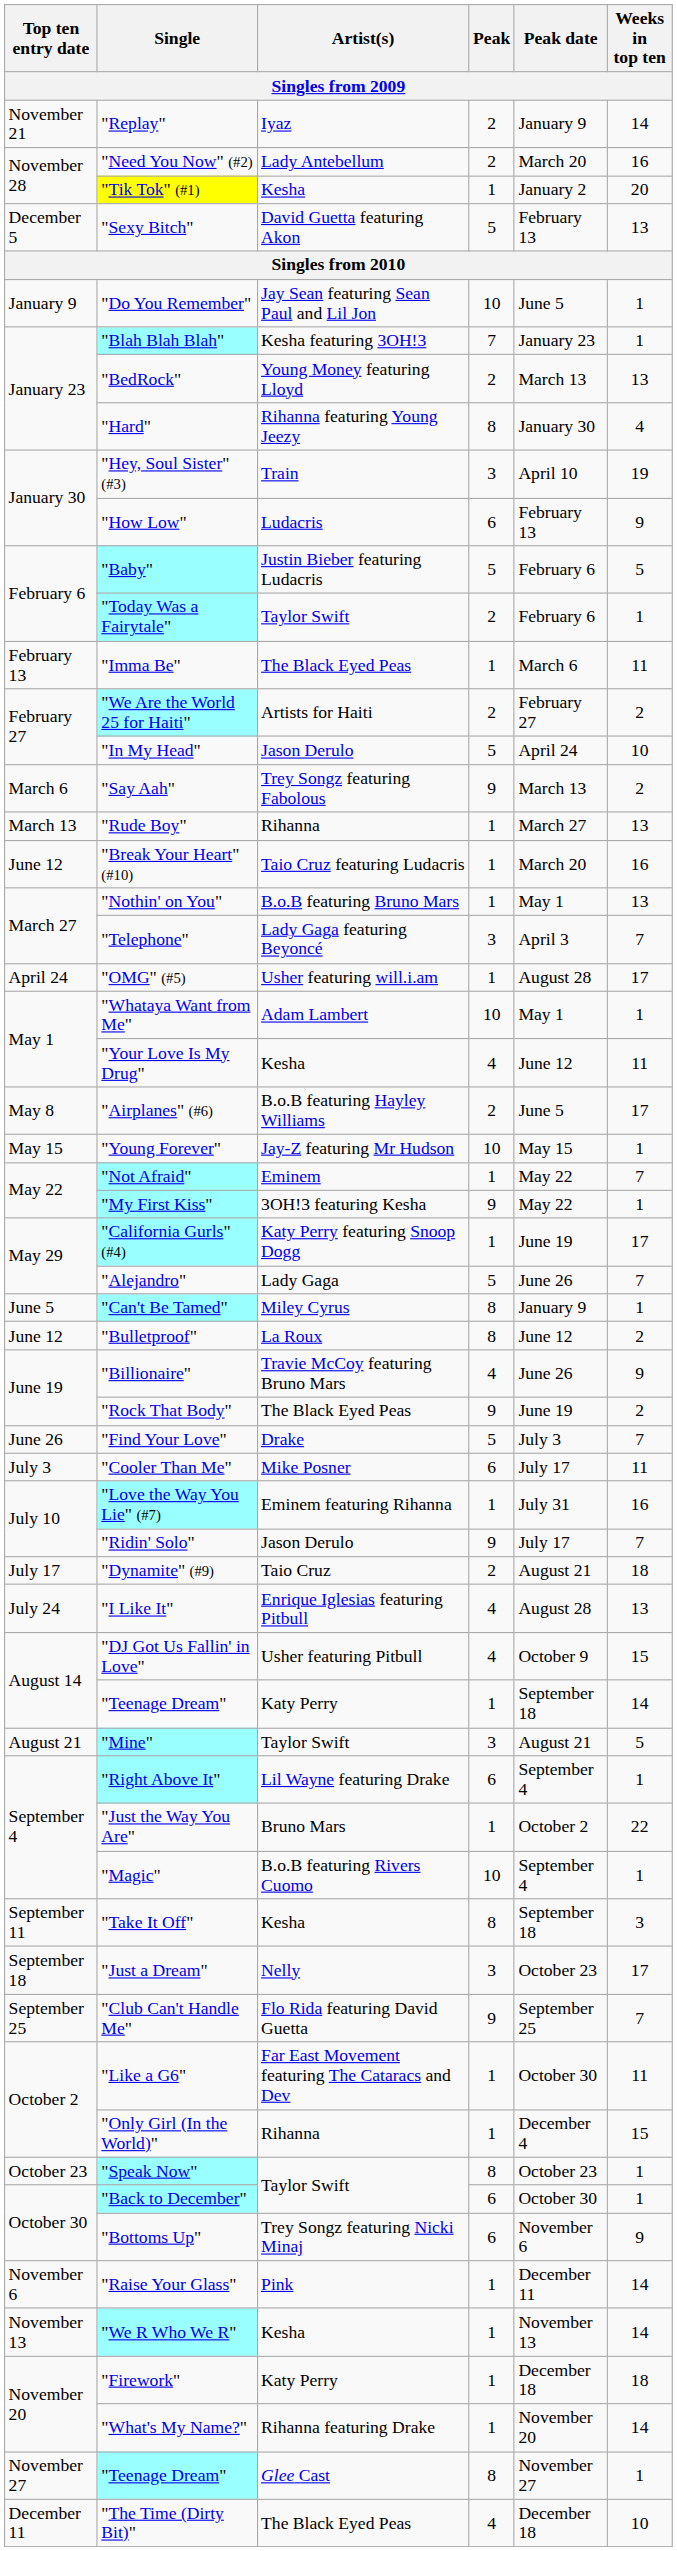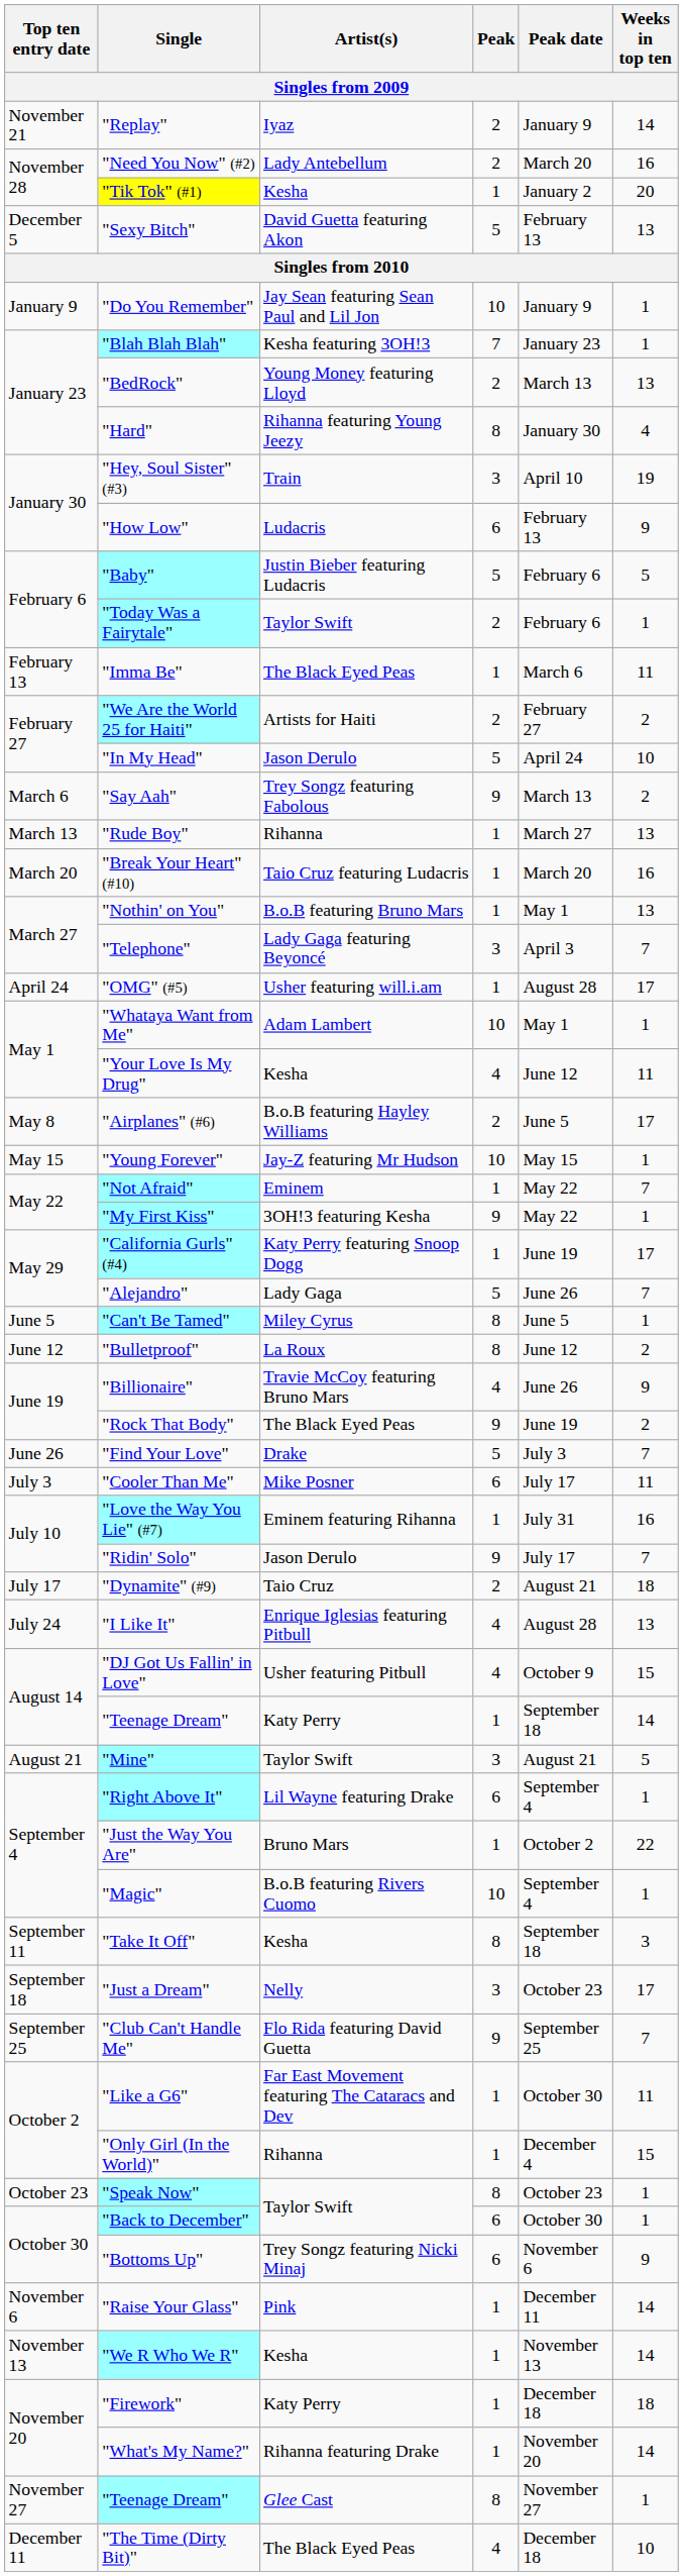"Do You Remember" | Peak date: June 5 -> January 9
"Break Your Heart" (#10) | Top ten entry date: June 12 -> March 20
"Can't Be Tamed" | Peak date: January 9 -> June 5
